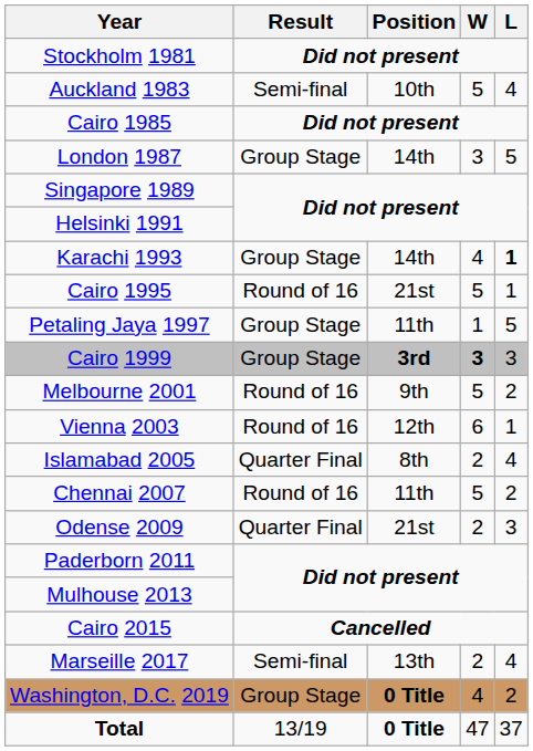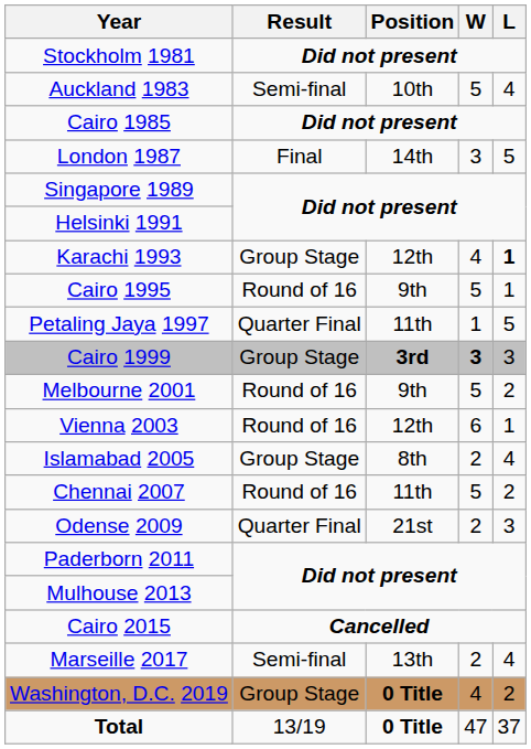London 1987 | Result: Group Stage -> Final
Karachi 1993 | Position: 14th -> 12th
Cairo 1995 | Position: 21st -> 9th
Petaling Jaya 1997 | Result: Group Stage -> Quarter Final
Islamabad 2005 | Result: Quarter Final -> Group Stage
